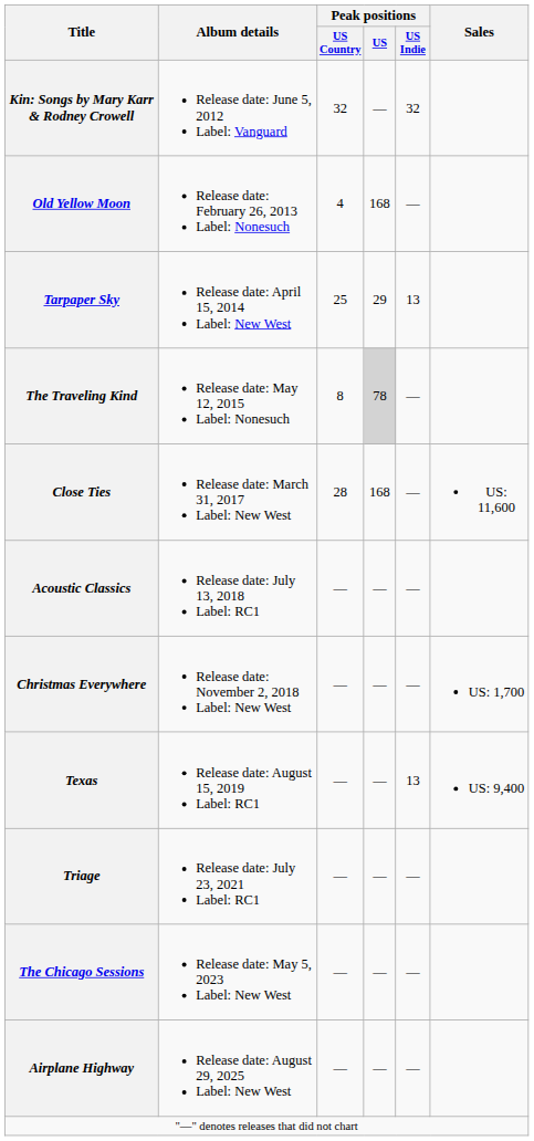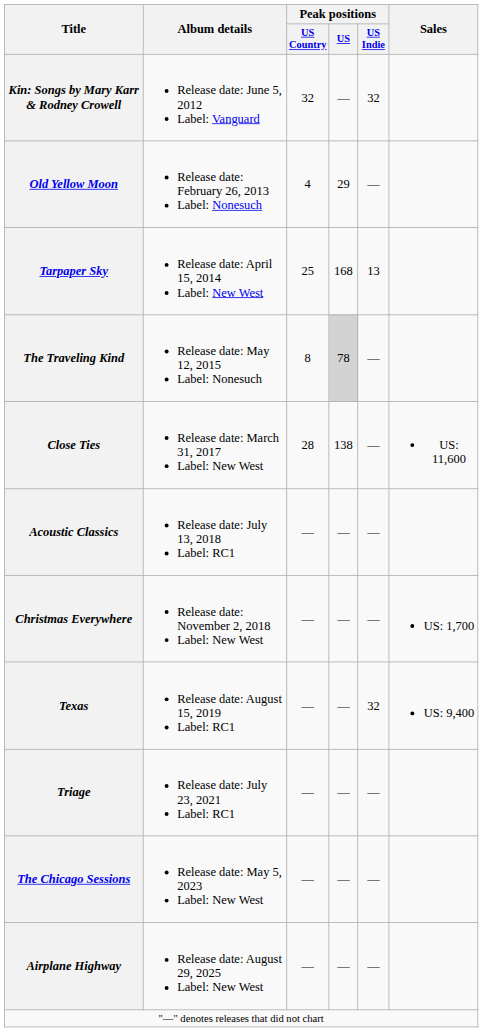Old Yellow Moon | Peak positions / US: 168 -> 29
Tarpaper Sky | Peak positions / US: 29 -> 168
Close Ties | Peak positions / US: 168 -> 138
Texas | Peak positions / US Indie: 13 -> 32
